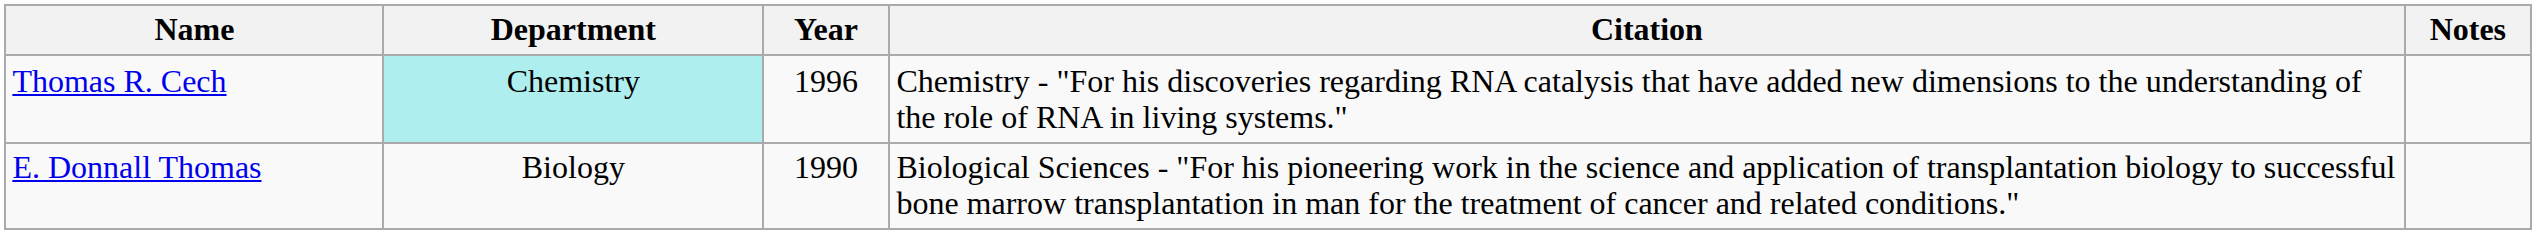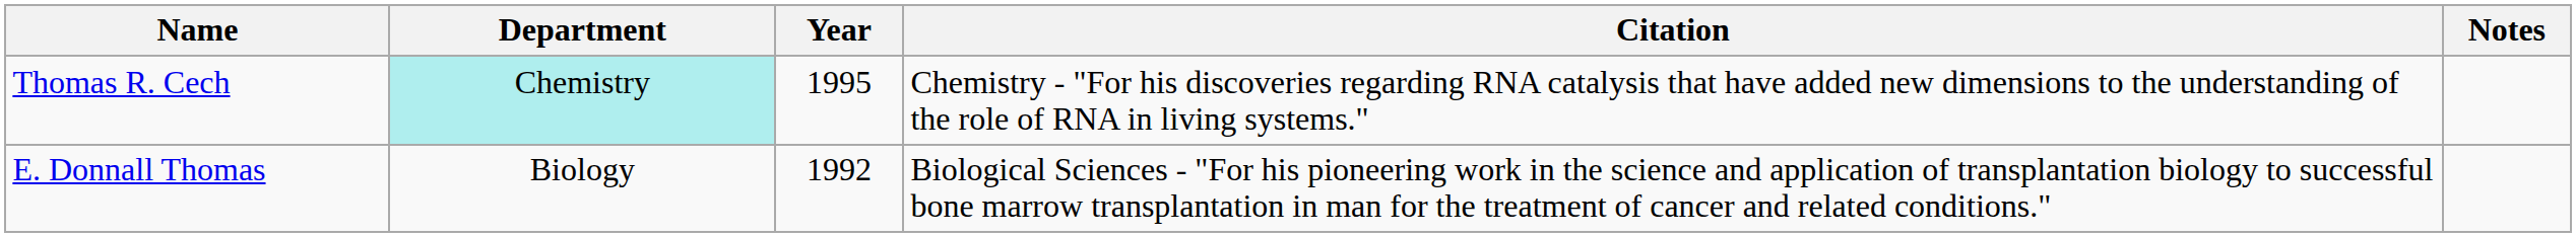Thomas R. Cech | Year: 1996 -> 1995
E. Donnall Thomas | Year: 1990 -> 1992
